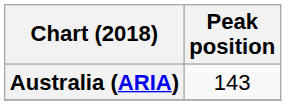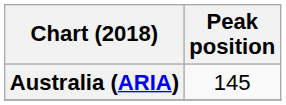Australia (ARIA) | Peak position: 143 -> 145
